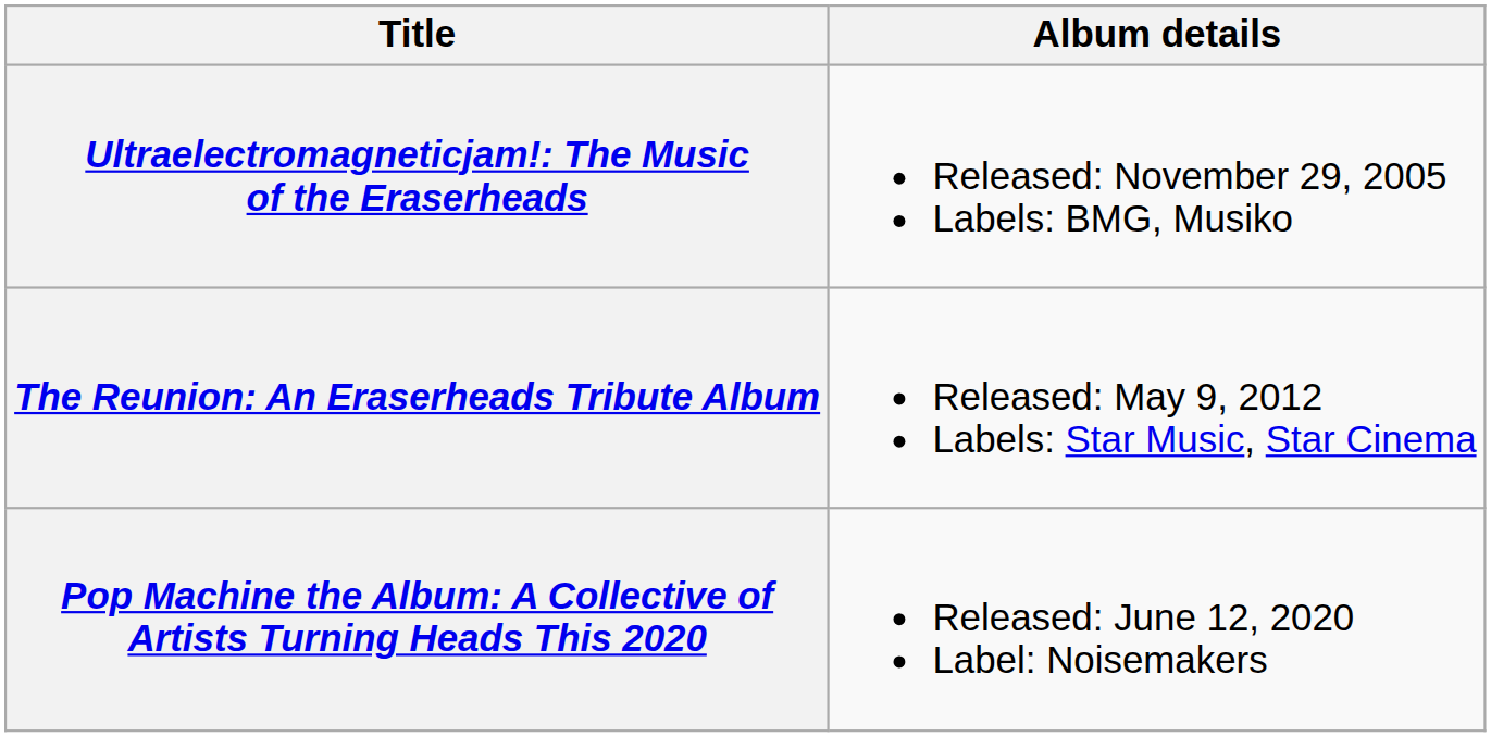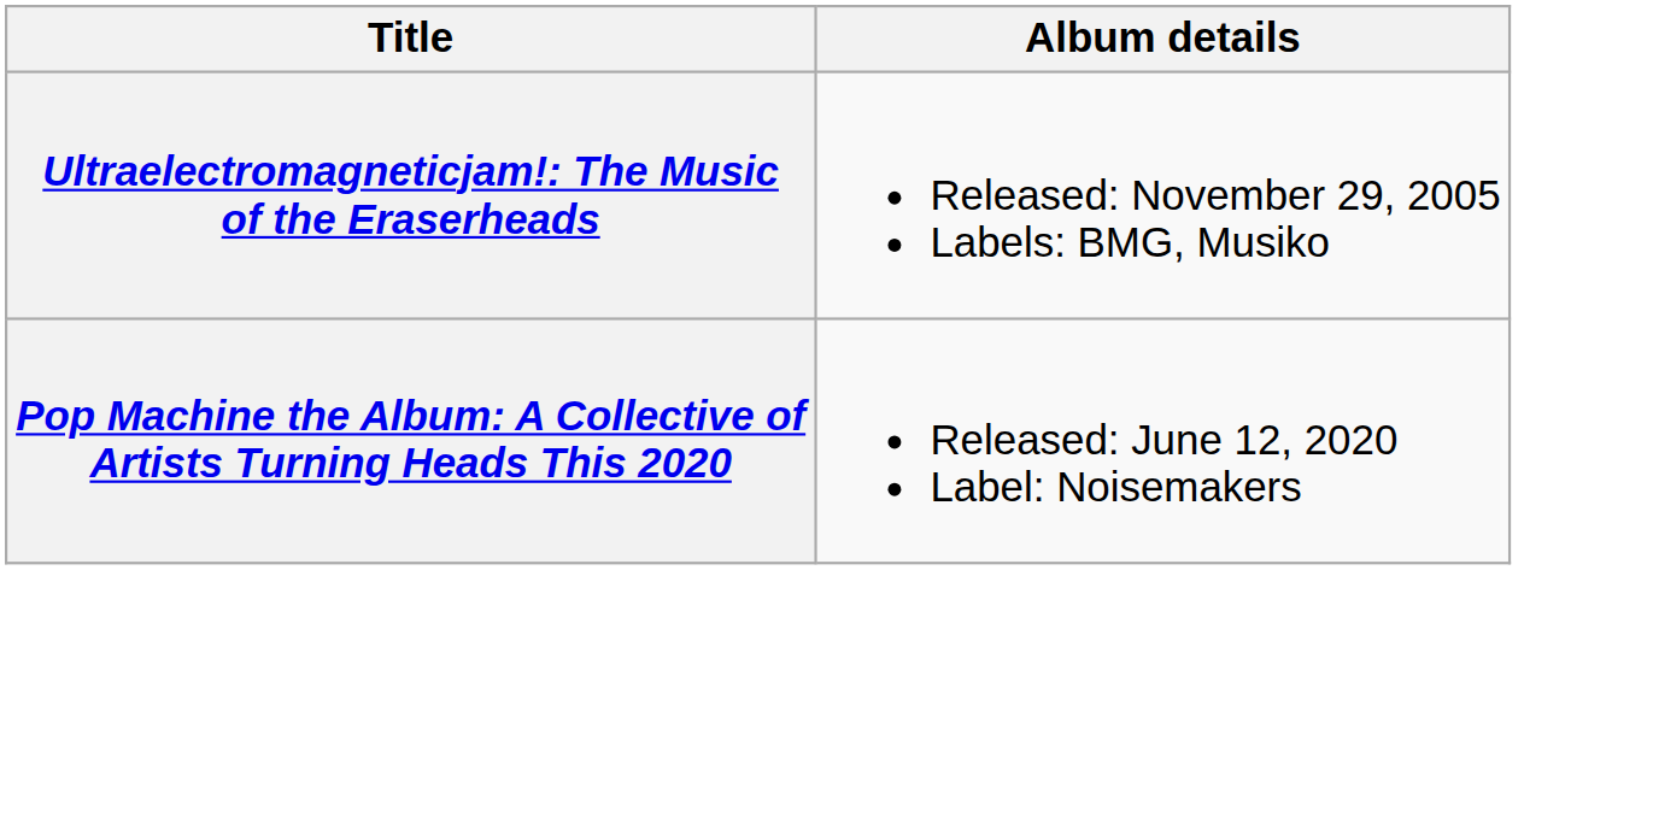- row: The Reunion: An Eraserheads Tribute Album | Released: May 9, 2012 Labels: Star Music, Star Cinema
